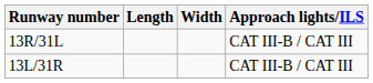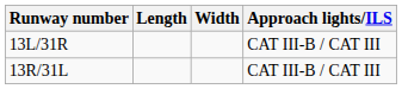rows swapped: 13R/31L <-> 13L/31R
